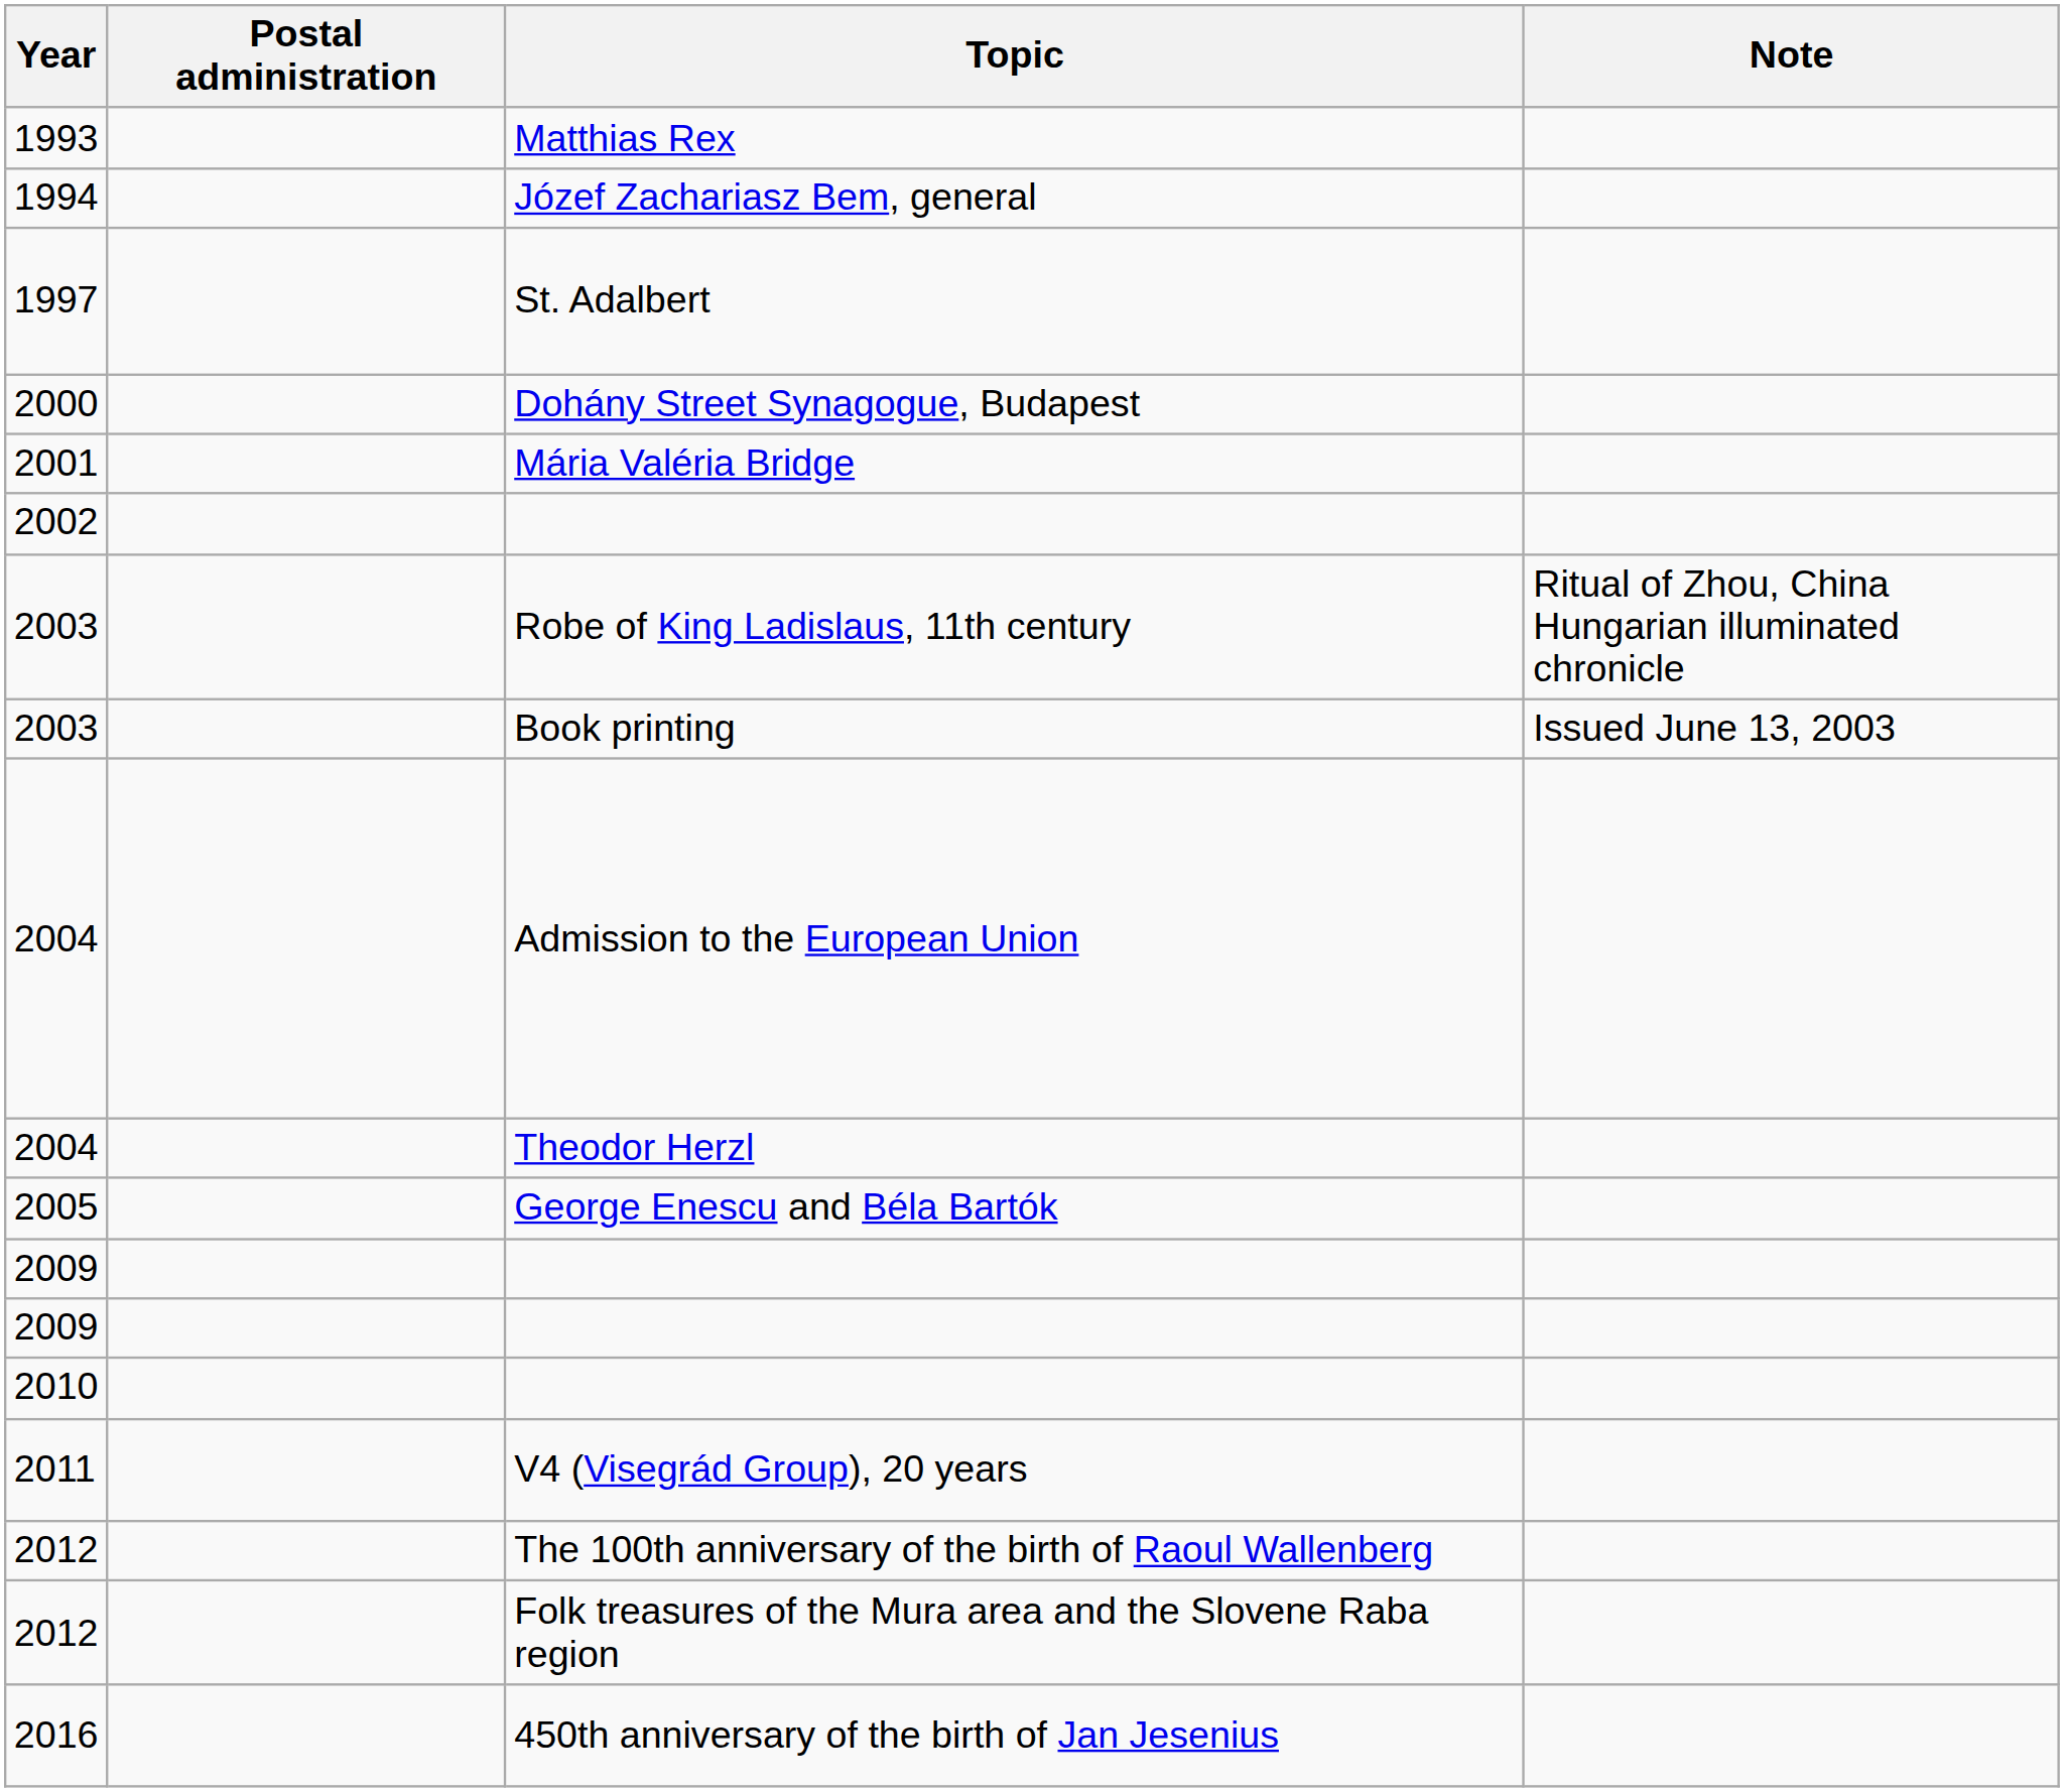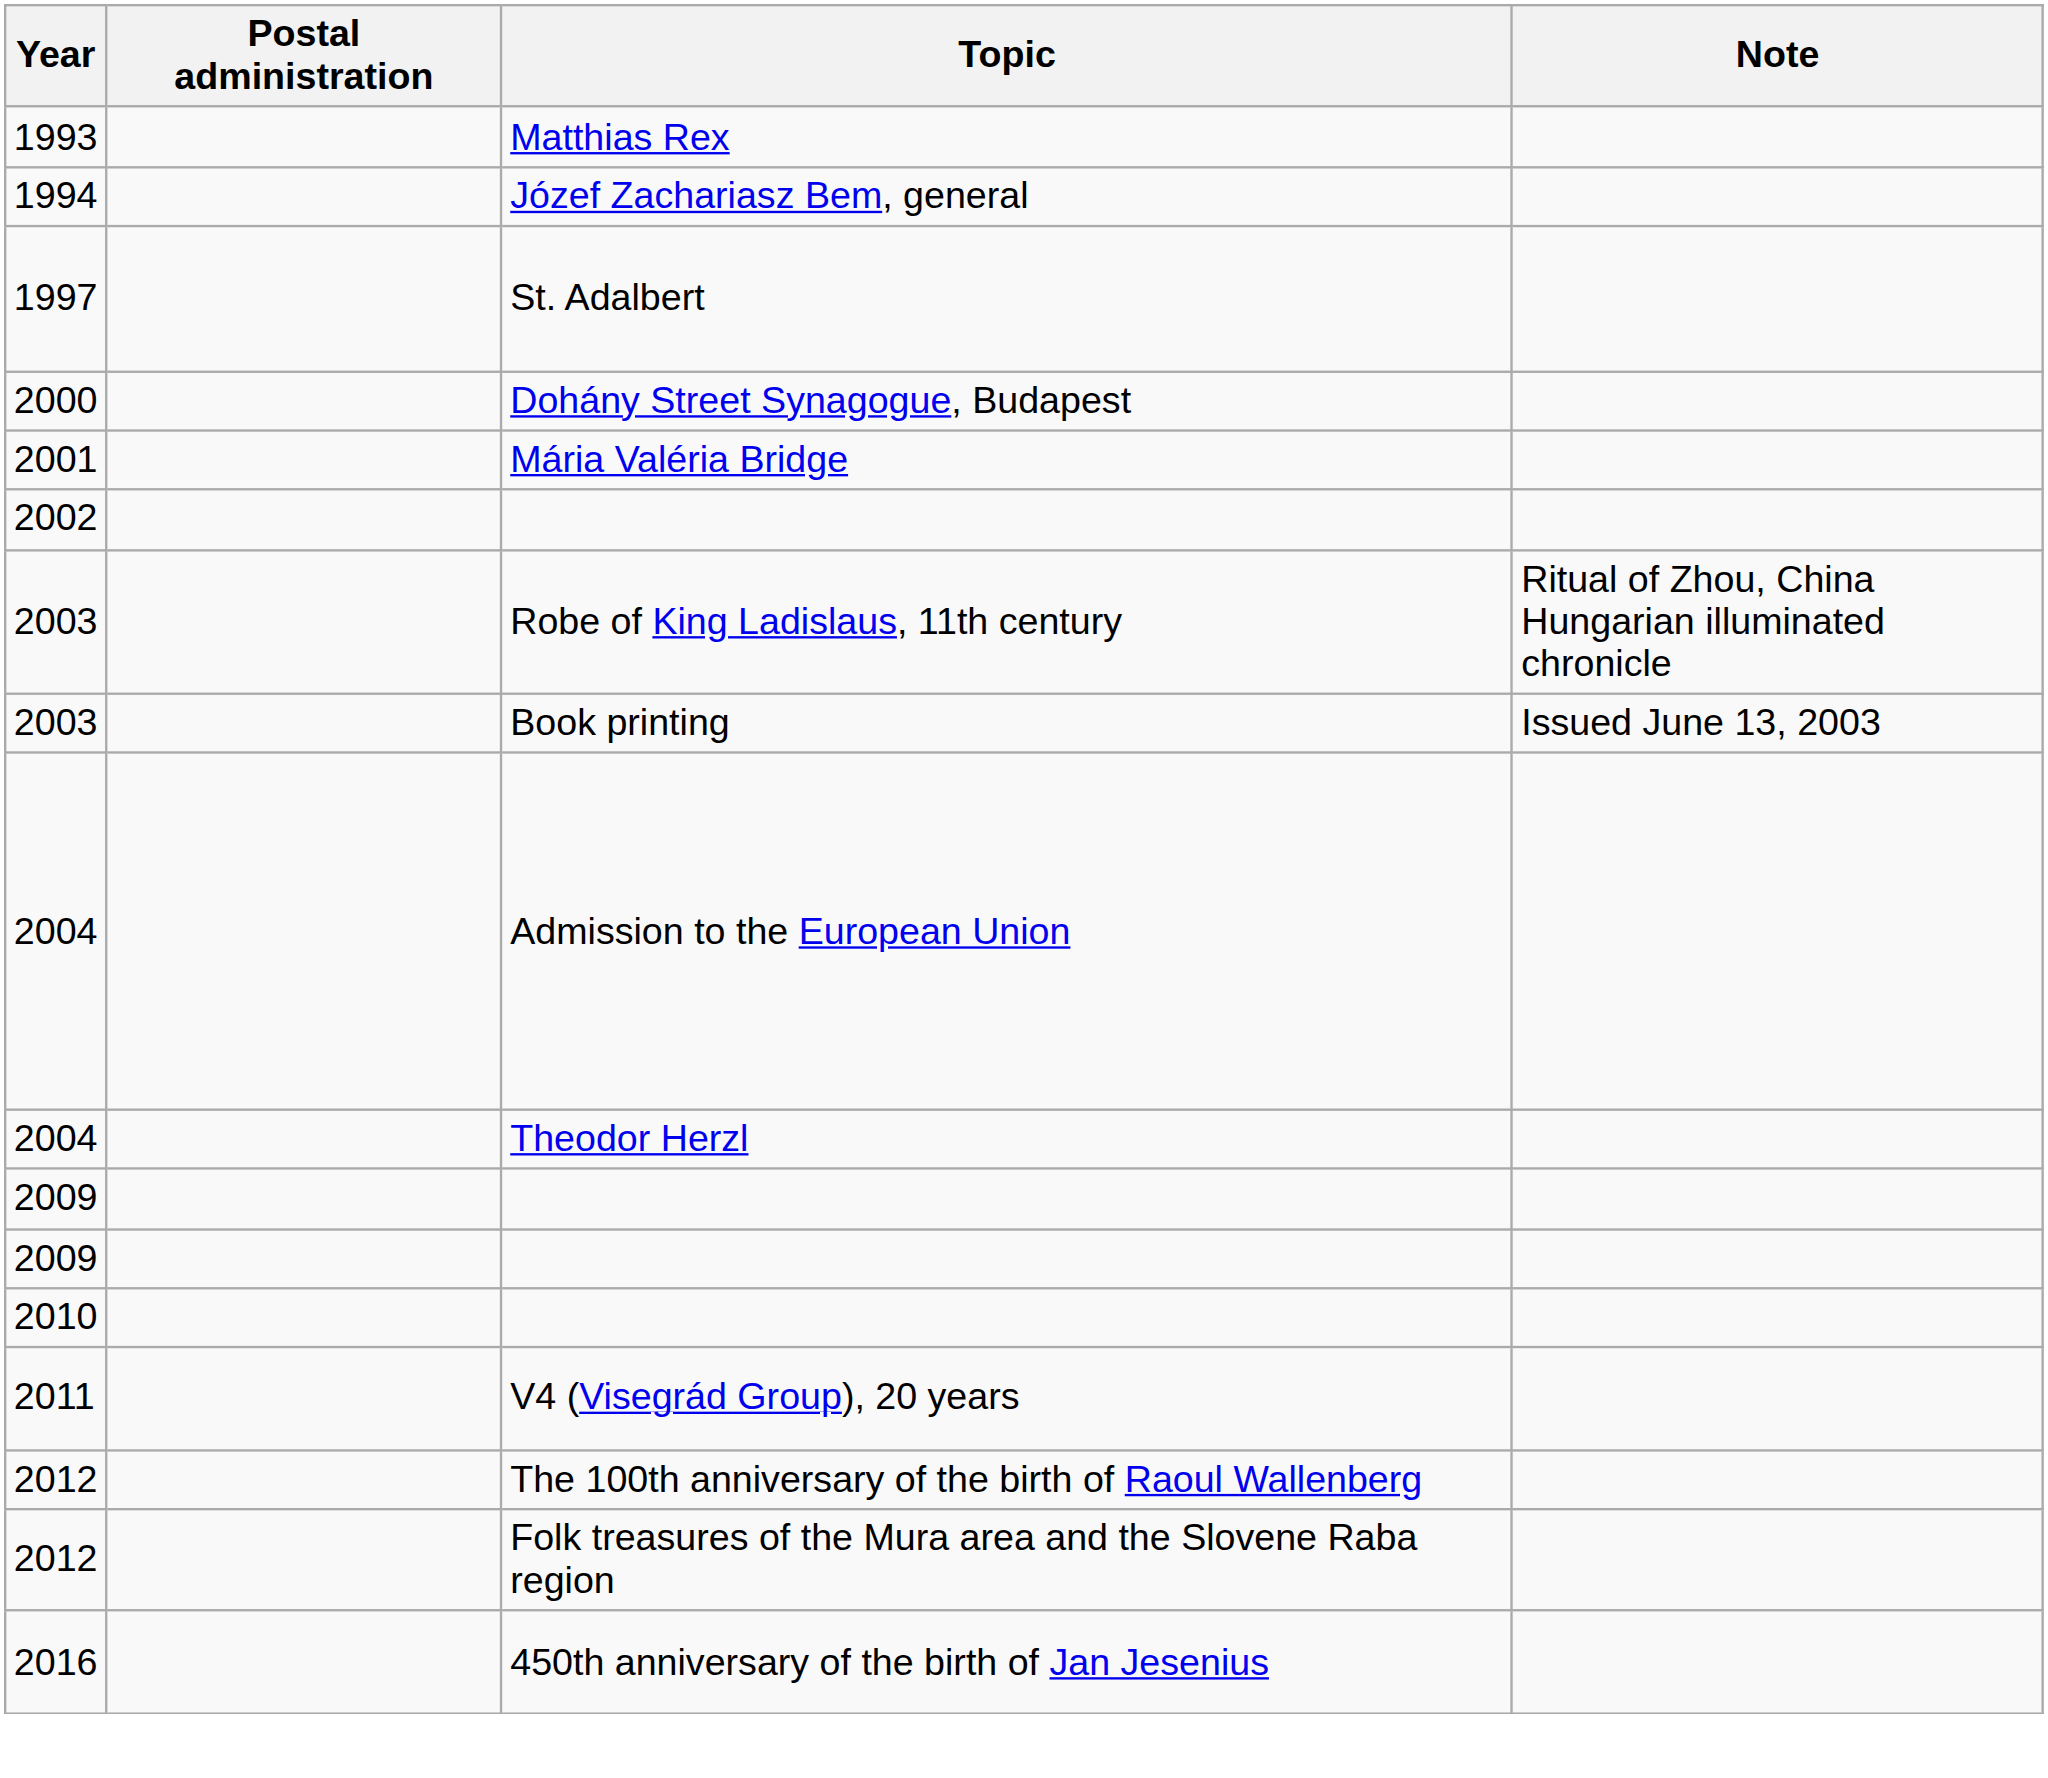- row: 2005 | George Enescu and Béla Bartók
